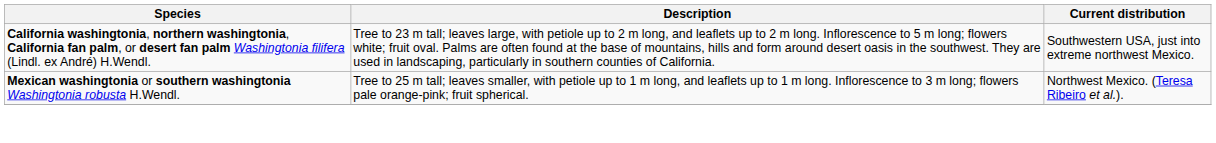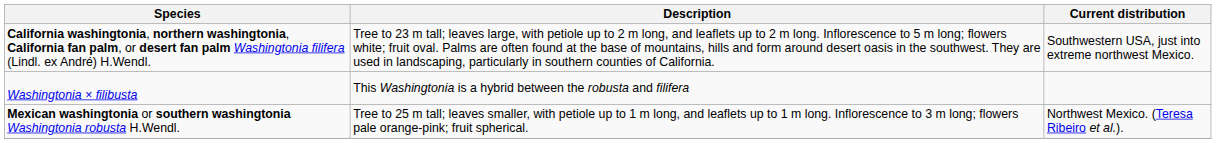+ row: Washingtonia × filibusta | This Washingtonia is a hybrid between the robusta and filifera
